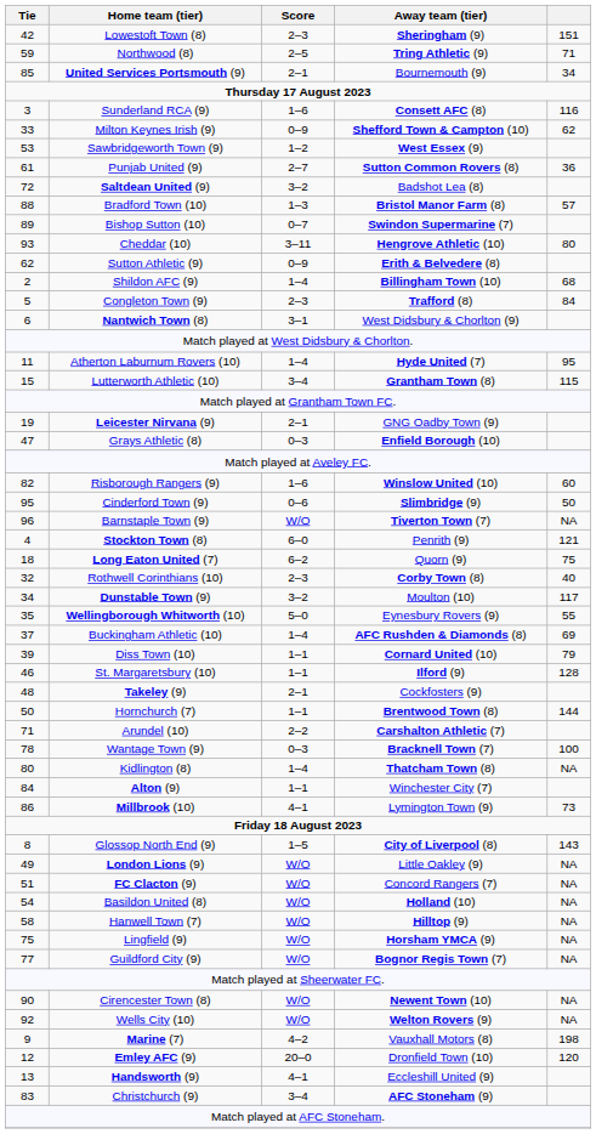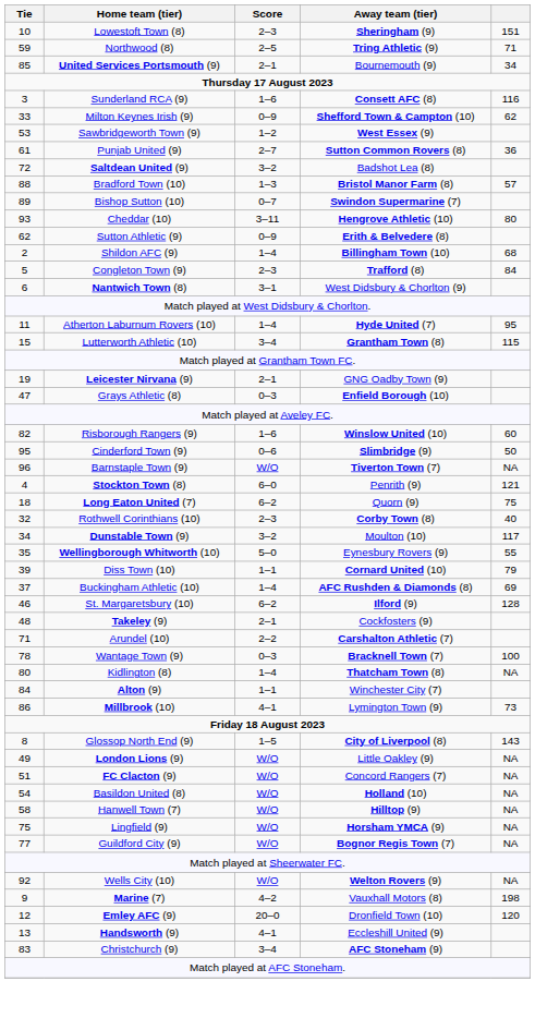Lowestoft Town (8) | Tie: 42 -> 10
rows swapped: Buckingham Athletic (10) <-> Diss Town (10)
St. Margaretsbury (10) | Score: 1–1 -> 6–2
- row: 50 | Hornchurch (7) | 1–1 | Brentwood Town (8) | 144
- row: 90 | Cirencester Town (8) | W/O | Newent Town (10) | NA
